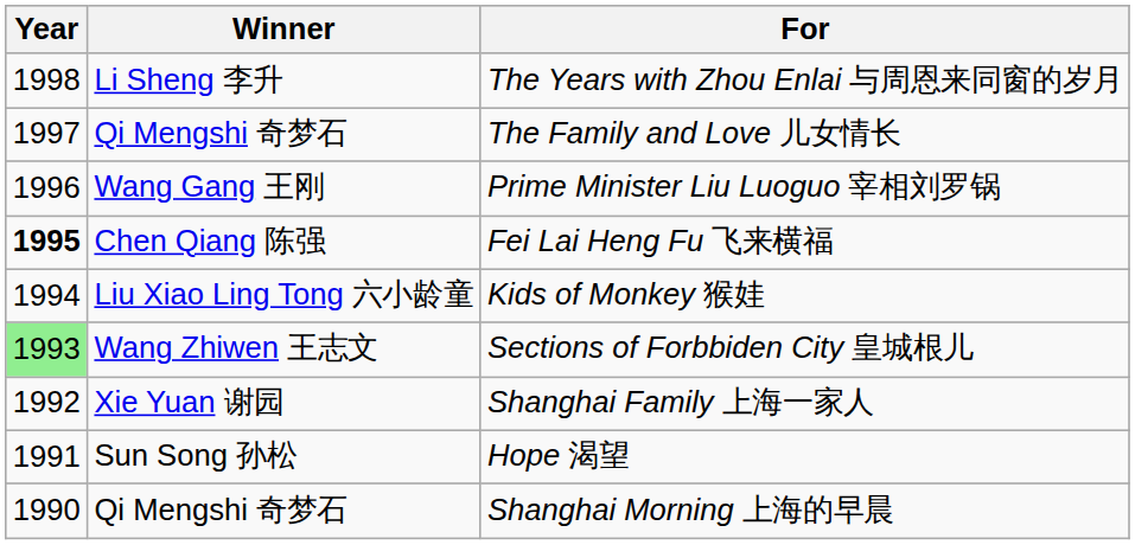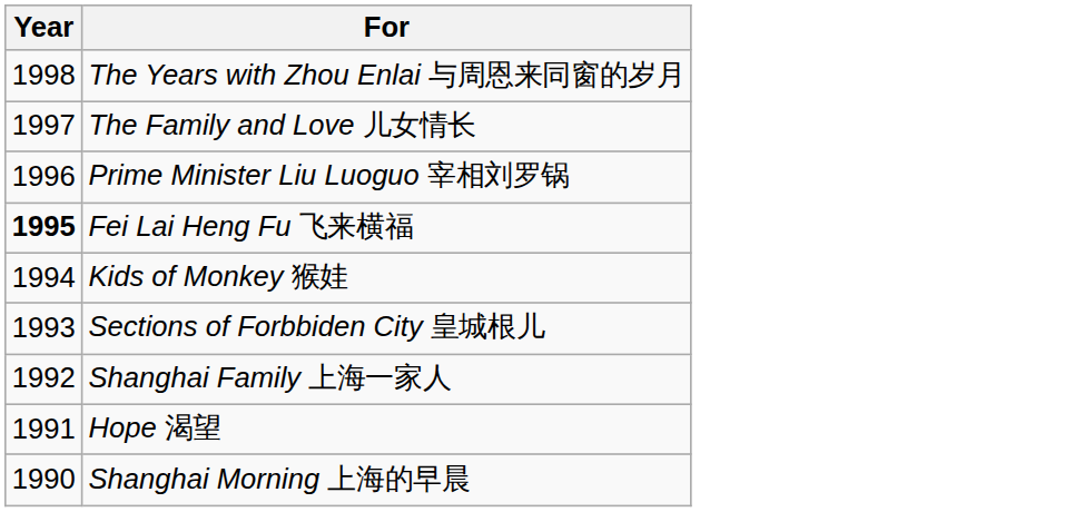- column: Winner | Li Sheng 李升 | Qi Mengshi 奇梦石 | Wang Gang 王刚 | Chen Qiang 陈强 | Liu Xiao Ling Tong 六小龄童 | Wang Zhiwen 王志文 | Xie Yuan 谢园 | Sun Song 孙松 | Qi Mengshi 奇梦石
Sections of Forbbiden City 皇城根儿 | Year: lightgreen background -> no background
